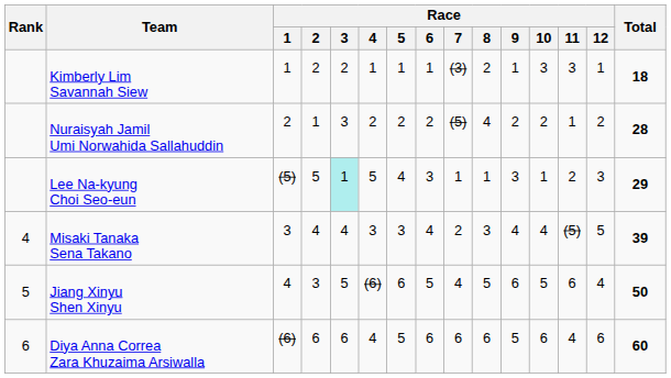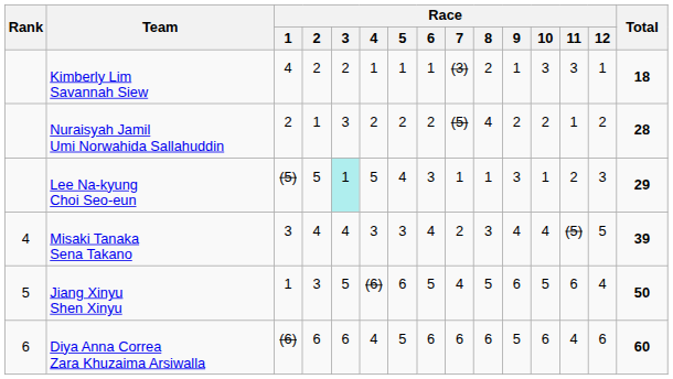Kimberly Lim Savannah Siew | Race / 1: 1 -> 4
Jiang Xinyu Shen Xinyu | Race / 1: 4 -> 1
